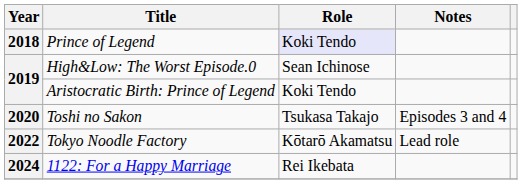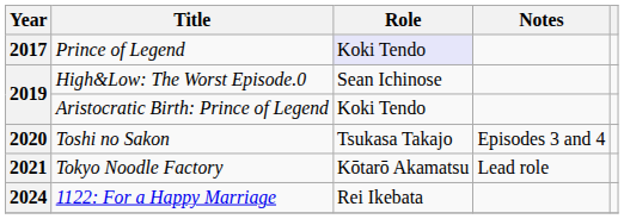Prince of Legend | Year: 2018 -> 2017
Tokyo Noodle Factory | Year: 2022 -> 2021
